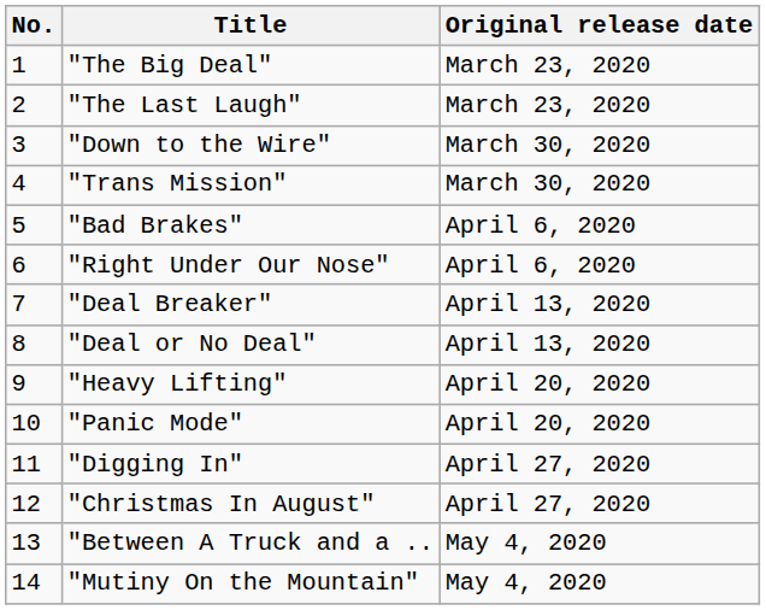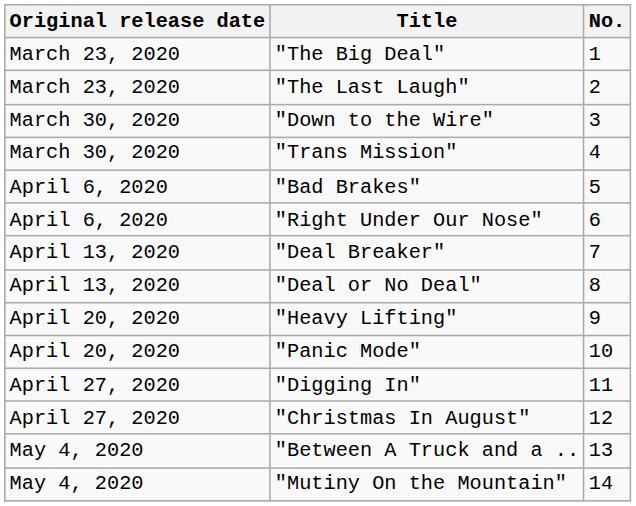columns swapped: No. <-> Original release date
